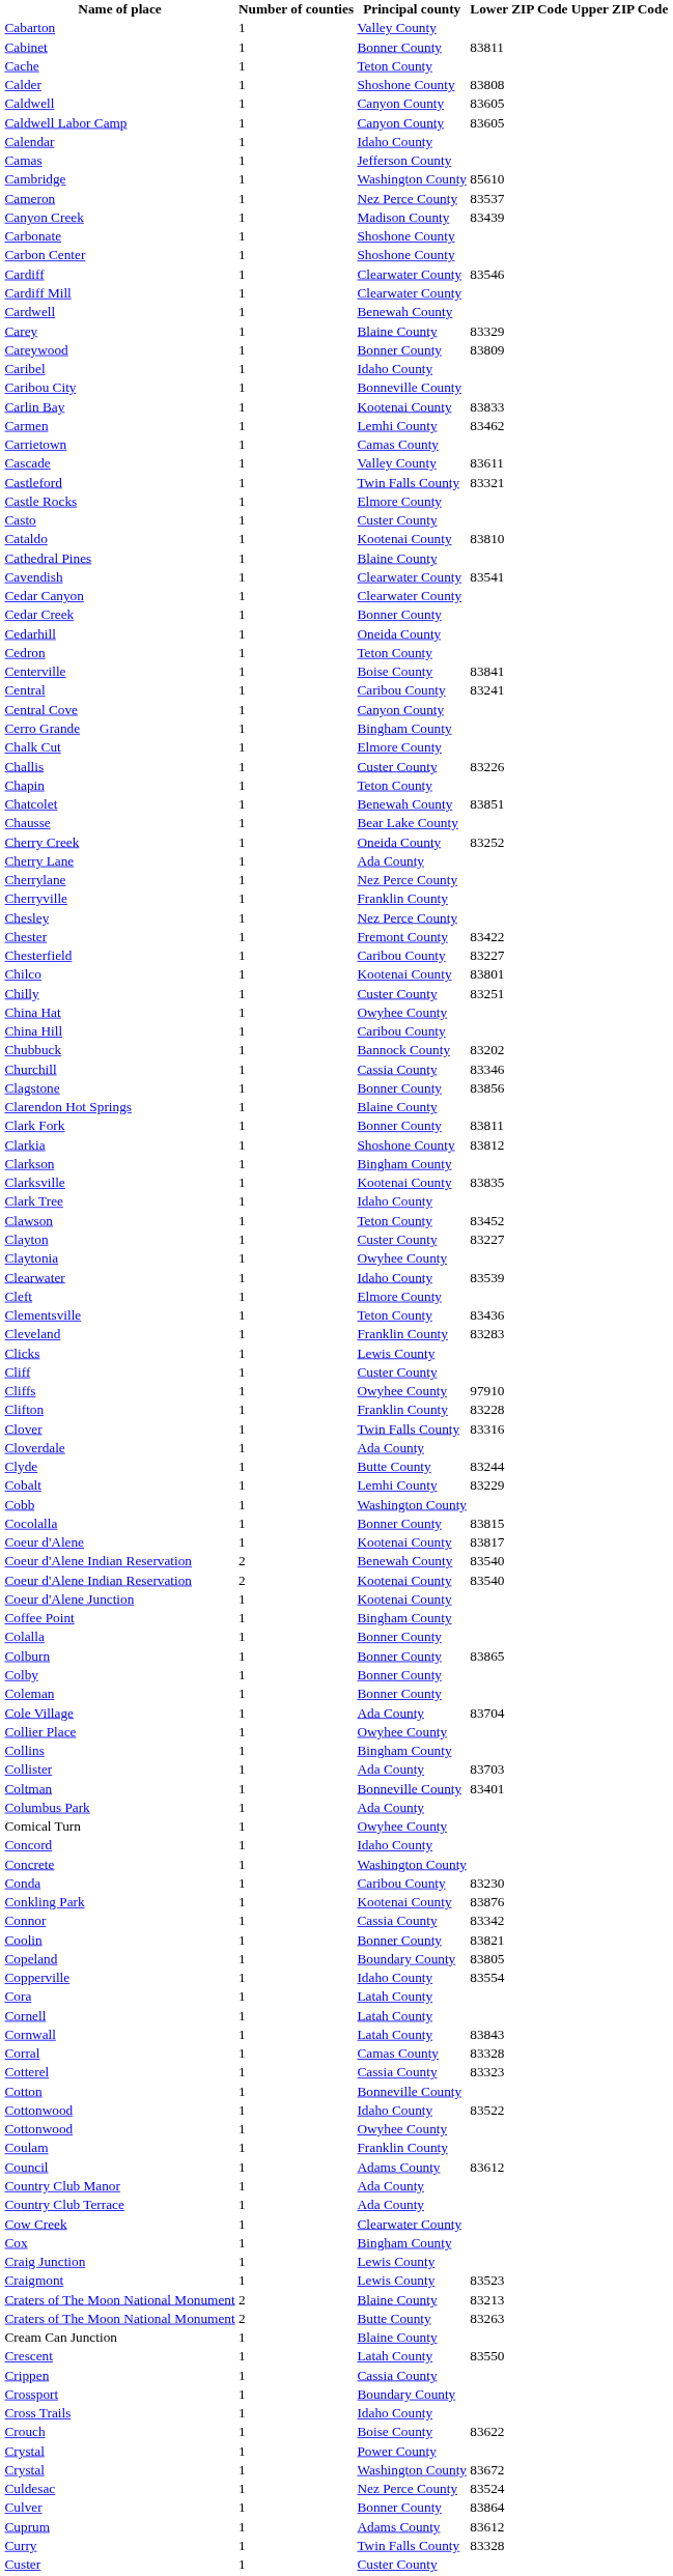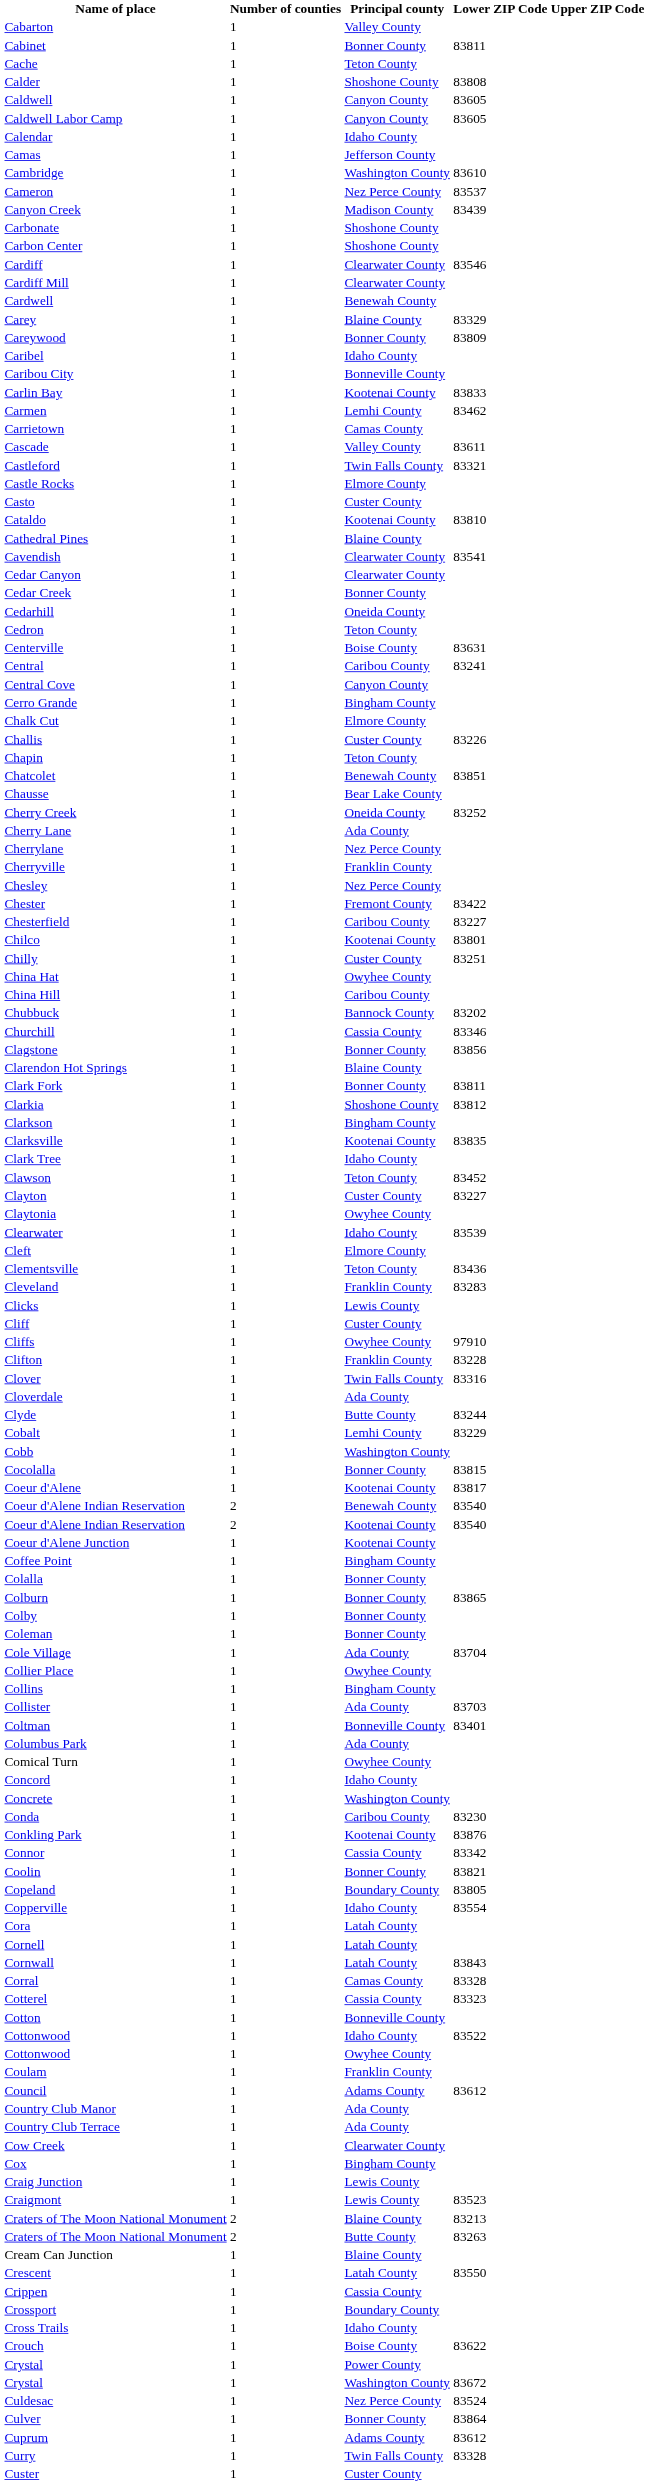Cambridge | Lower ZIP Code: 85610 -> 83610
Centerville | Lower ZIP Code: 83841 -> 83631
